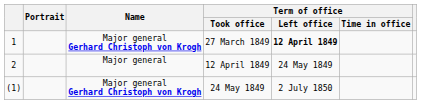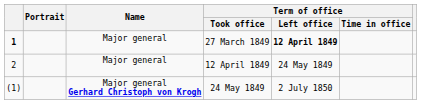27 March 1849 | column 1: normal -> bold
27 March 1849 | Name: Major general Gerhard Christoph von Krogh -> Major general
